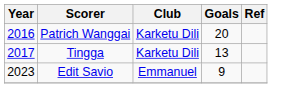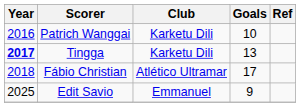Patrich Wanggai | Goals: 20 -> 10
Tingga | Year: normal -> bold
+ row: 2018 | Fábio Christian | Atlético Ultramar | 17
Edit Savio | Year: 2023 -> 2025
